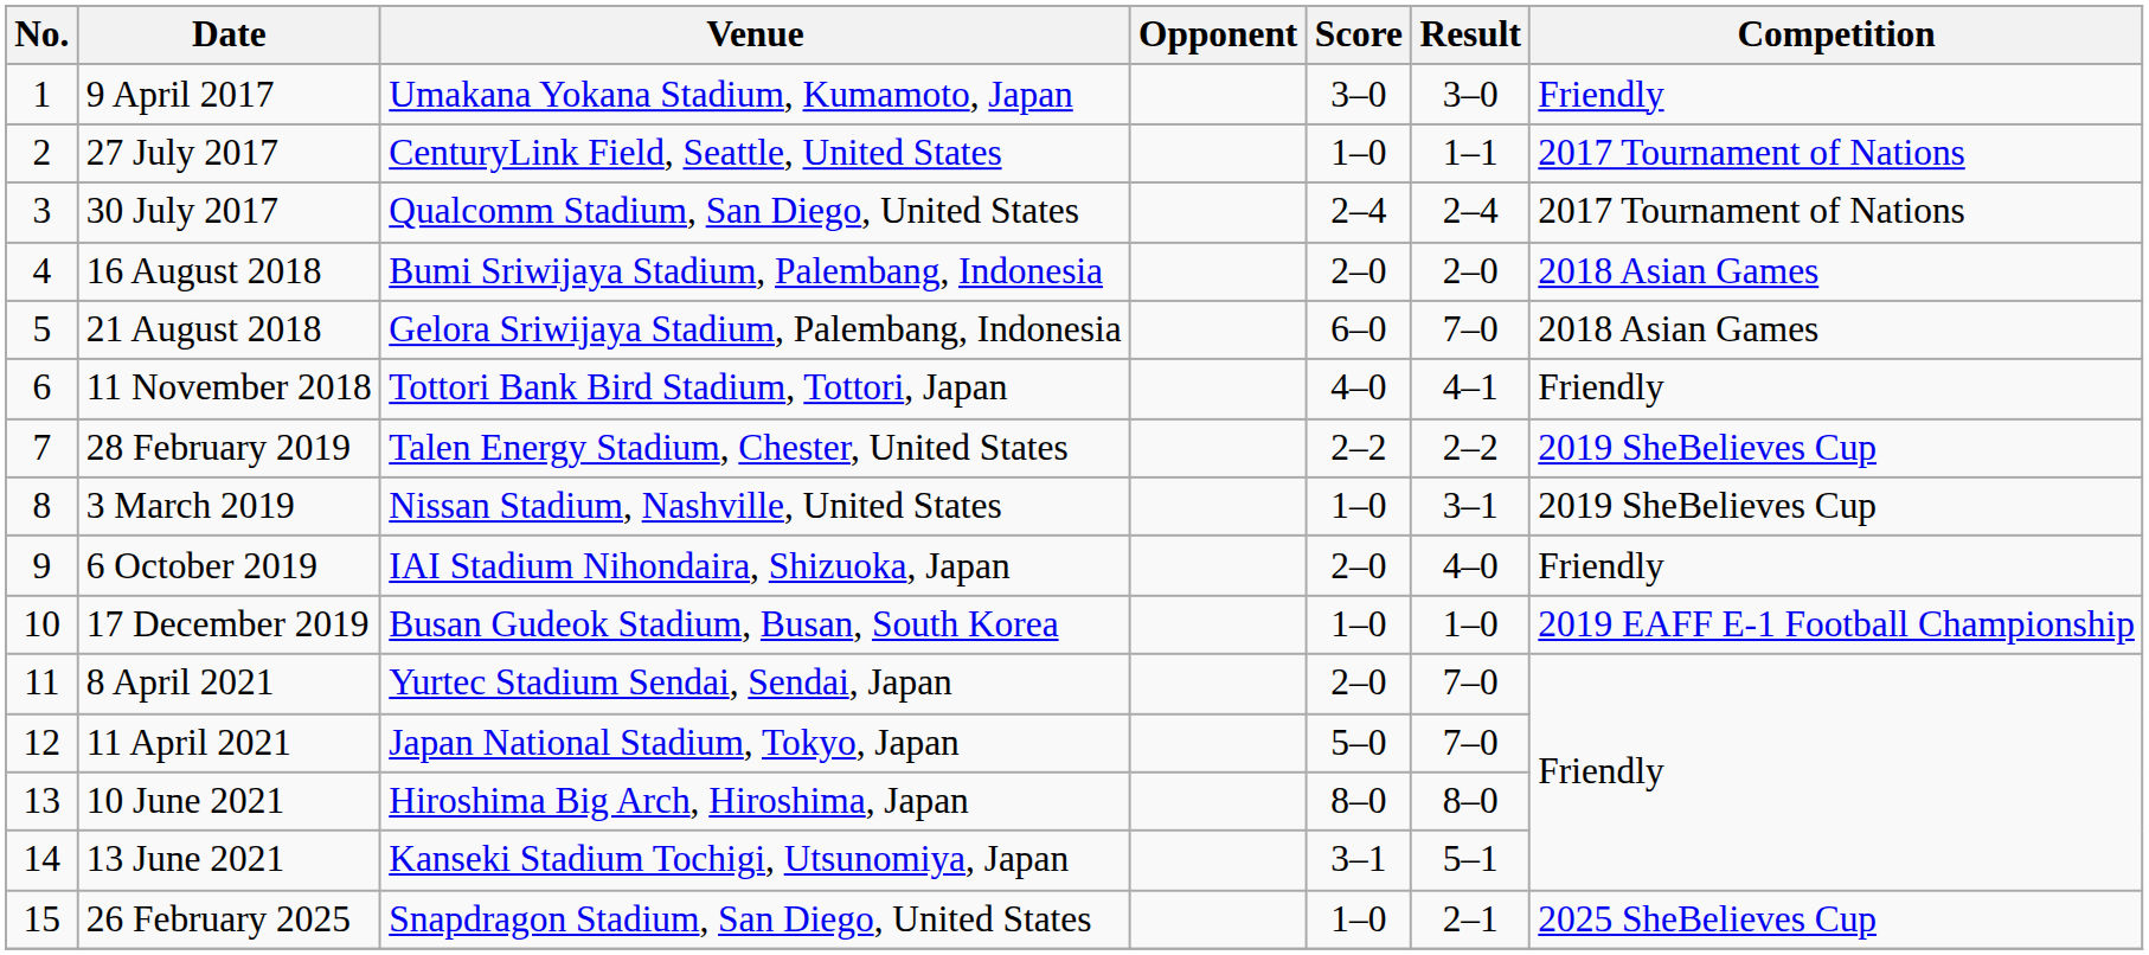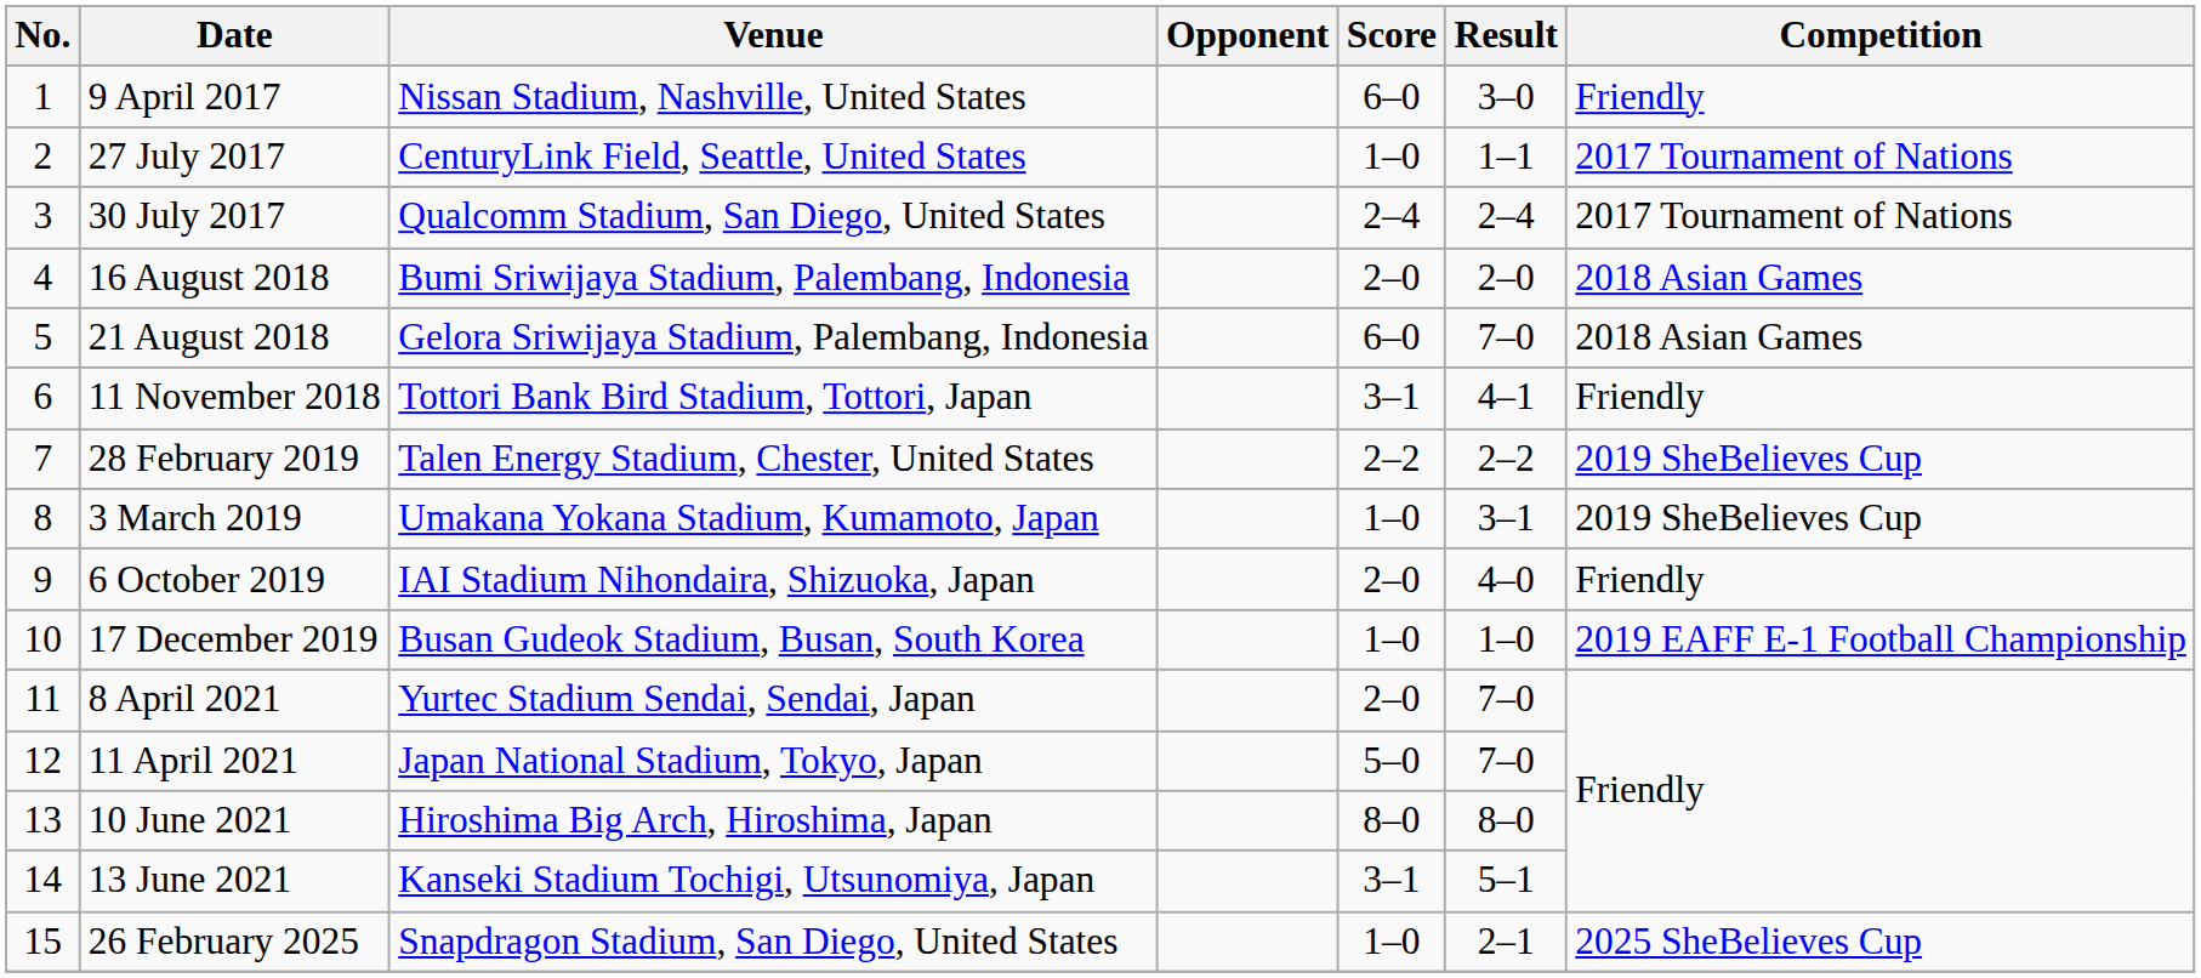9 April 2017 | Venue: Umakana Yokana Stadium, Kumamoto, Japan -> Nissan Stadium, Nashville, United States
9 April 2017 | Score: 3–0 -> 6–0
11 November 2018 | Score: 4–0 -> 3–1
3 March 2019 | Venue: Nissan Stadium, Nashville, United States -> Umakana Yokana Stadium, Kumamoto, Japan
